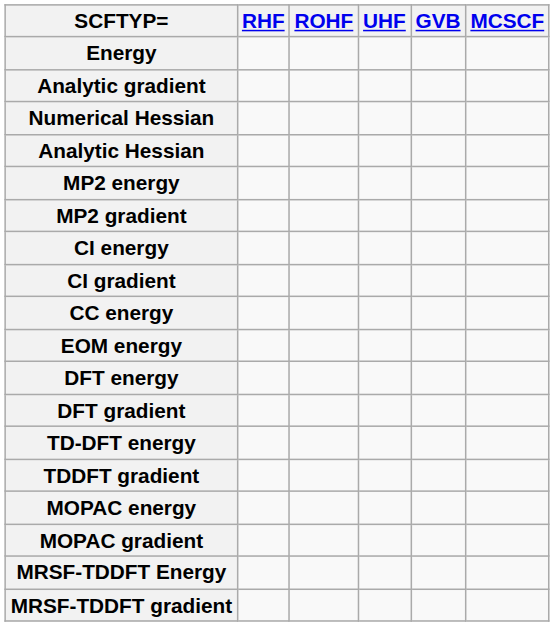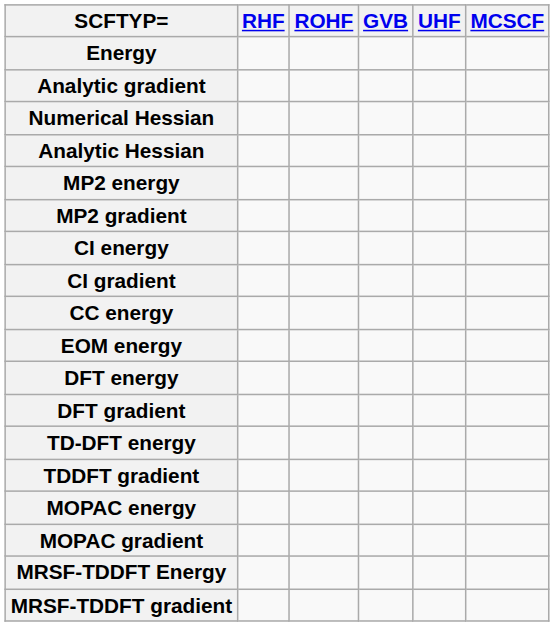columns swapped: UHF <-> GVB
